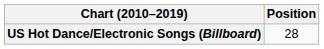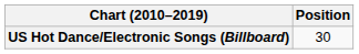US Hot Dance/Electronic Songs (Billboard) | Position: 28 -> 30
